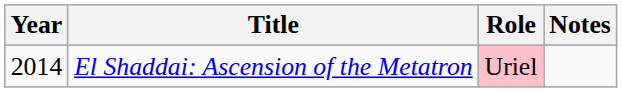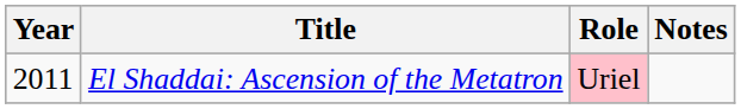El Shaddai: Ascension of the Metatron | Year: 2014 -> 2011
